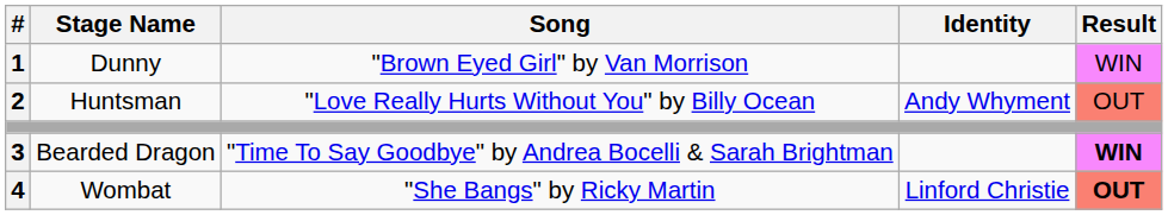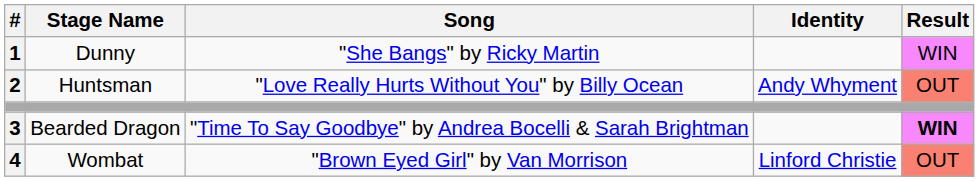Dunny | Song: "Brown Eyed Girl" by Van Morrison -> "She Bangs" by Ricky Martin
Wombat | Song: "She Bangs" by Ricky Martin -> "Brown Eyed Girl" by Van Morrison
Wombat | Result: bold -> normal
